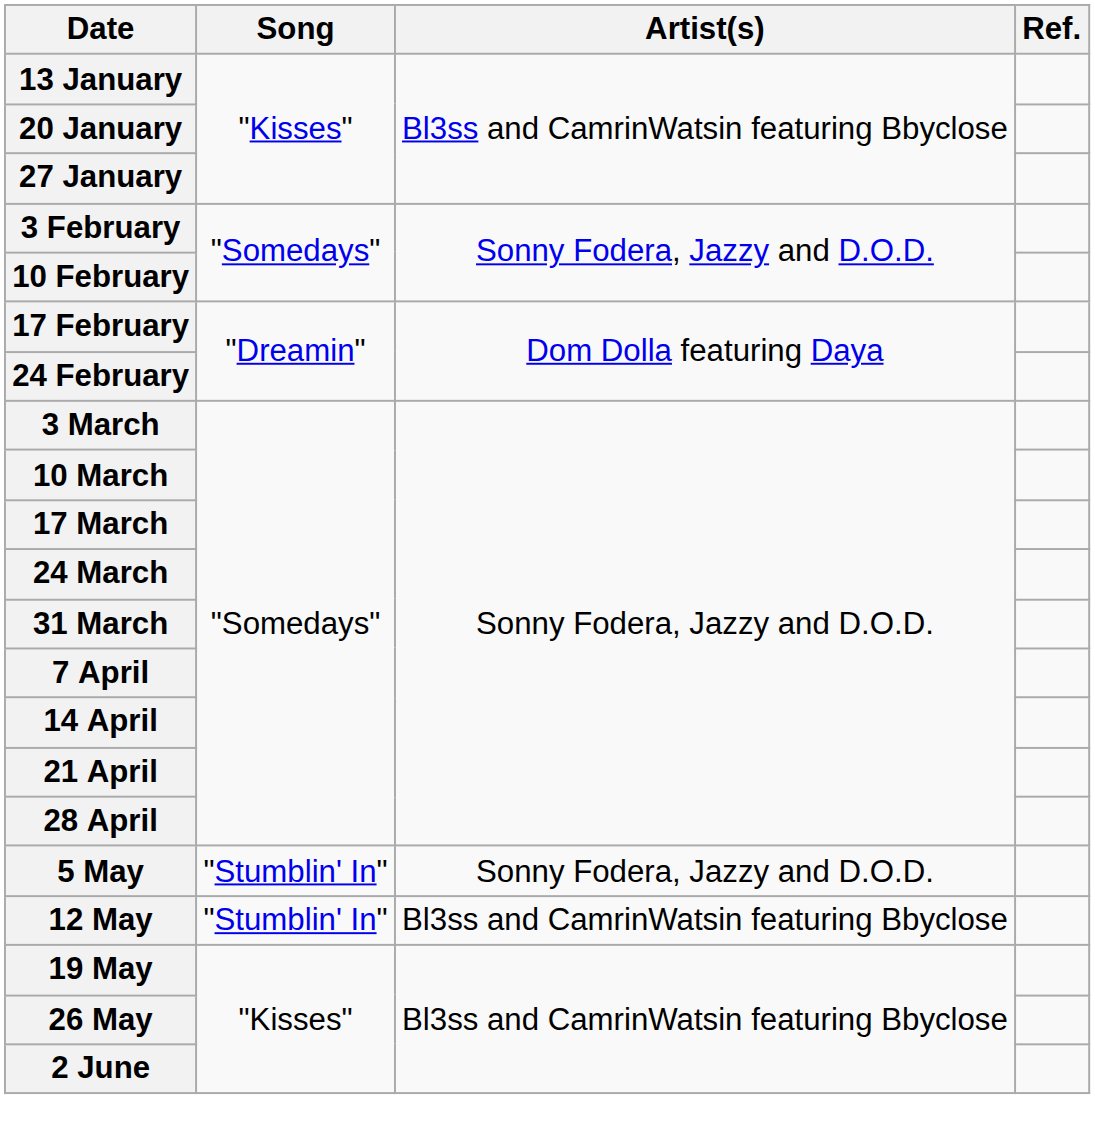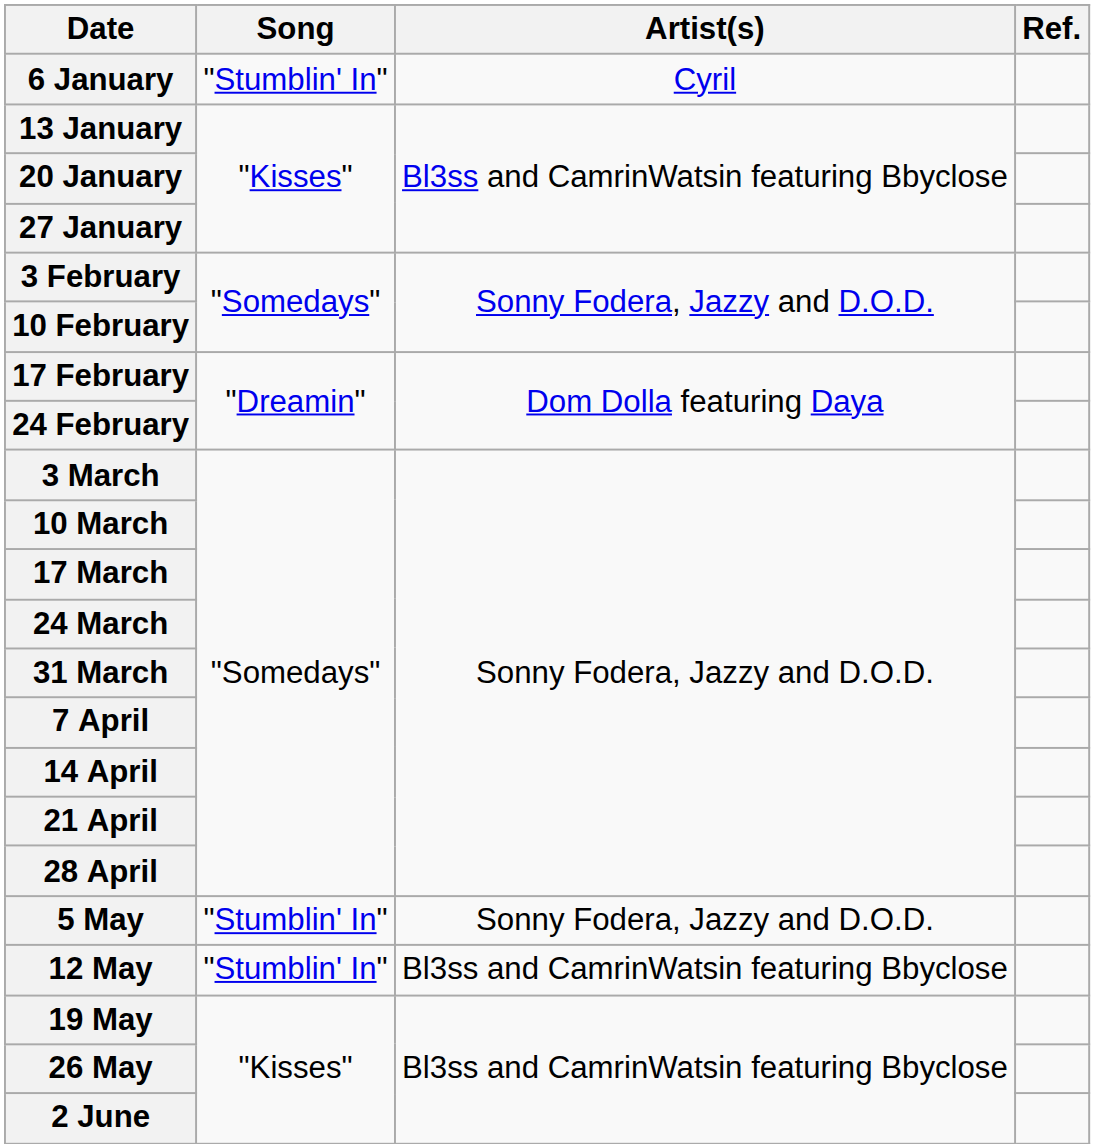+ row: 6 January | "Stumblin' In" | Cyril
